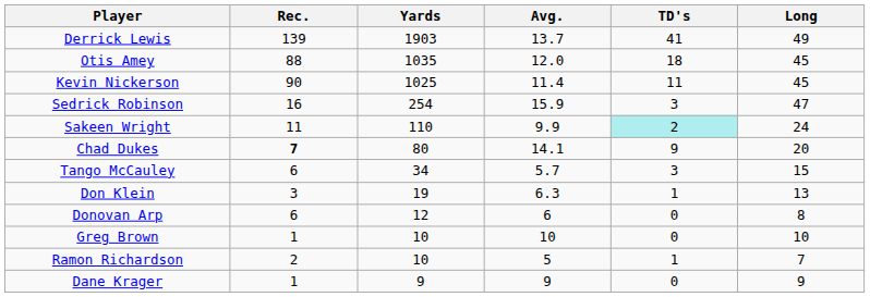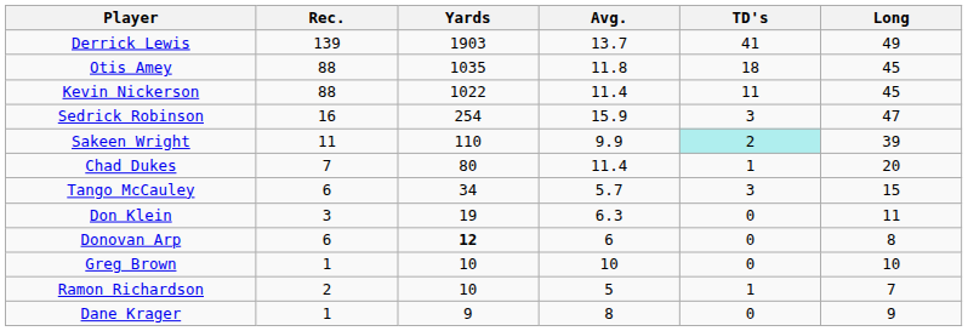Otis Amey | Avg.: 12.0 -> 11.8
Kevin Nickerson | Rec.: 90 -> 88
Kevin Nickerson | Yards: 1025 -> 1022
Sakeen Wright | Long: 24 -> 39
Chad Dukes | Rec.: bold -> normal
Chad Dukes | Avg.: 14.1 -> 11.4
Chad Dukes | TD's: 9 -> 1
Don Klein | TD's: 1 -> 0
Don Klein | Long: 13 -> 11
Donovan Arp | Yards: normal -> bold
Dane Krager | Avg.: 9 -> 8
